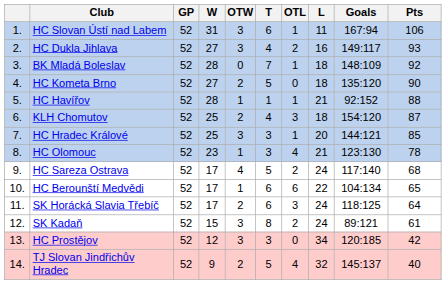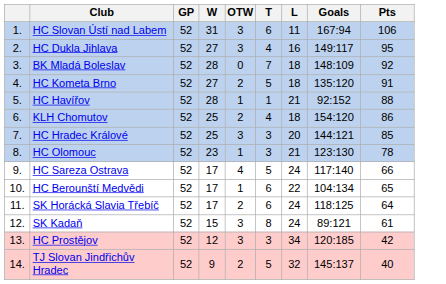- column: OTL | 1 | 2 | 1 | 0 | 1 | 3 | 1 | 4 | 2 | 6 | 3 | 2 | 0 | 4
HC Dukla Jihlava | Pts: 93 -> 95
HC Kometa Brno | Pts: 90 -> 91
KLH Chomutov | Pts: 87 -> 86
HC Sareza Ostrava | Pts: 68 -> 66
